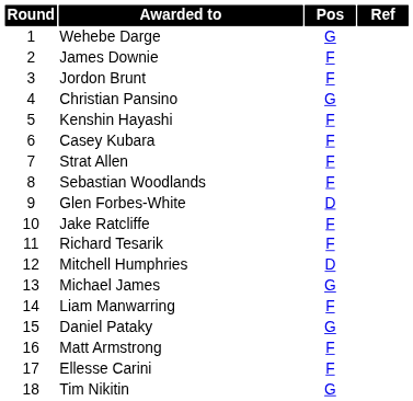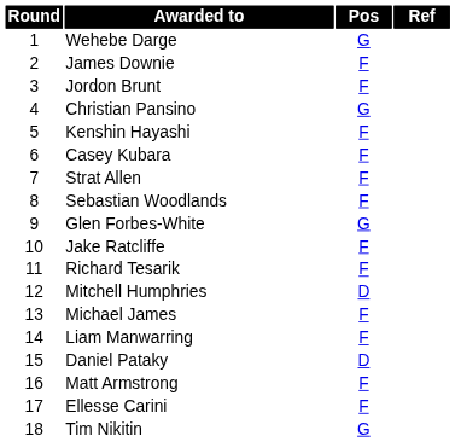Glen Forbes-White | Pos: D -> G
Michael James | Pos: G -> F
Daniel Pataky | Pos: G -> D
